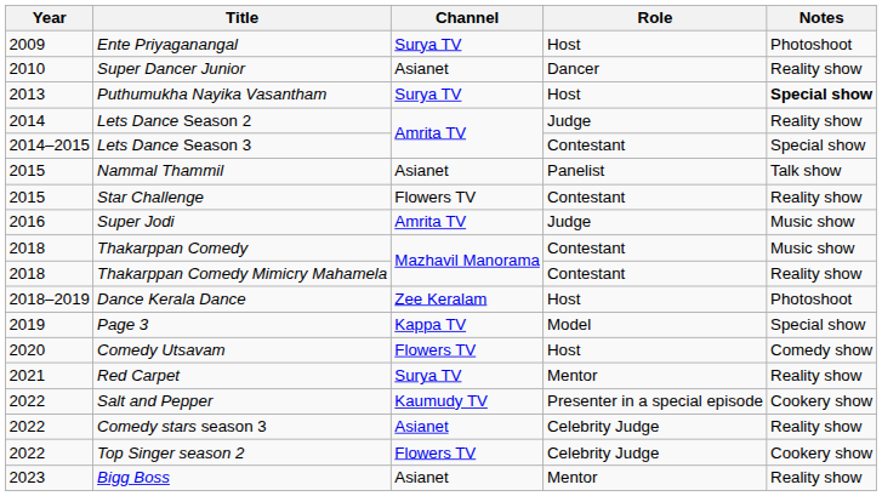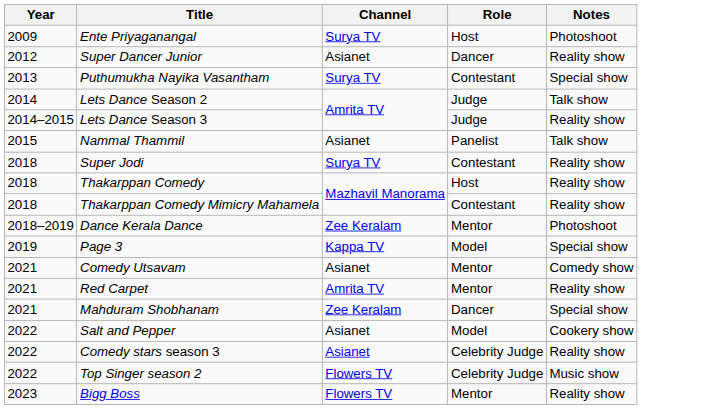Super Dancer Junior | Year: 2010 -> 2012
Puthumukha Nayika Vasantham | Role: Host -> Contestant
Puthumukha Nayika Vasantham | Notes: bold -> normal
Lets Dance Season 2 | Notes: Reality show -> Talk show
Lets Dance Season 3 | Role: Contestant -> Judge
Lets Dance Season 3 | Notes: Special show -> Reality show
- row: 2015 | Star Challenge | Flowers TV | Contestant | Reality show
Super Jodi | Year: 2016 -> 2018
Super Jodi | Channel: Amrita TV -> Surya TV
Super Jodi | Role: Judge -> Contestant
Super Jodi | Notes: Music show -> Reality show
Thakarppan Comedy | Role: Contestant -> Host
Thakarppan Comedy | Notes: Music show -> Reality show
Dance Kerala Dance | Role: Host -> Mentor
Comedy Utsavam | Year: 2020 -> 2021
Comedy Utsavam | Channel: Flowers TV -> Asianet
Comedy Utsavam | Role: Host -> Mentor
Red Carpet | Channel: Surya TV -> Amrita TV
+ row: 2021 | Mahduram Shobhanam | Zee Keralam | Dancer | Special show
Salt and Pepper | Channel: Kaumudy TV -> Asianet
Salt and Pepper | Role: Presenter in a special episode -> Model
Top Singer season 2 | Notes: Cookery show -> Music show
Bigg Boss | Channel: Asianet -> Flowers TV
